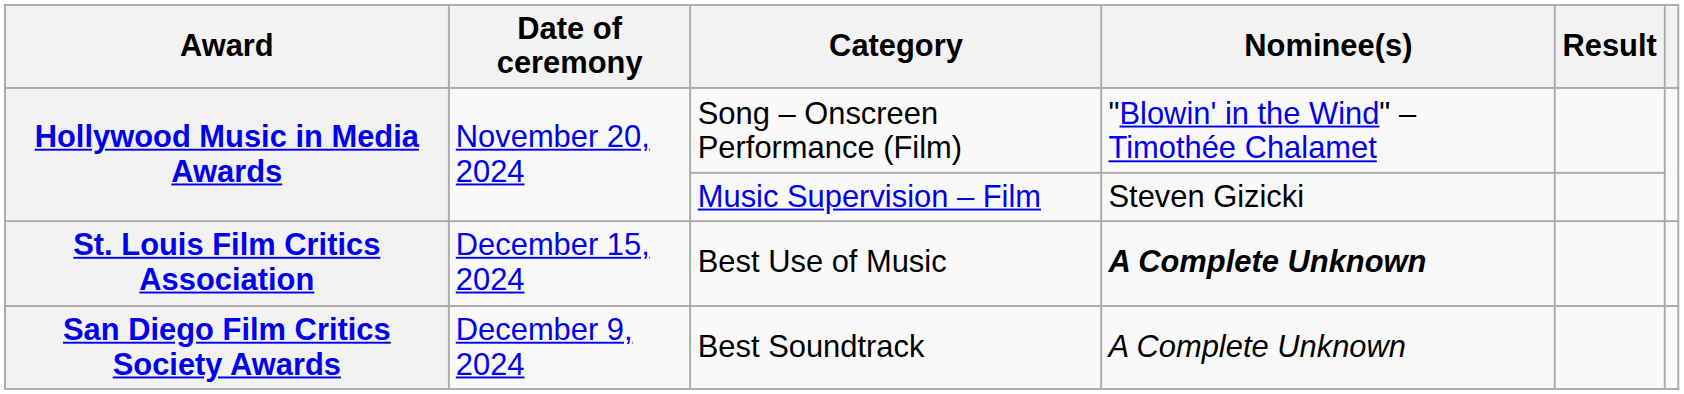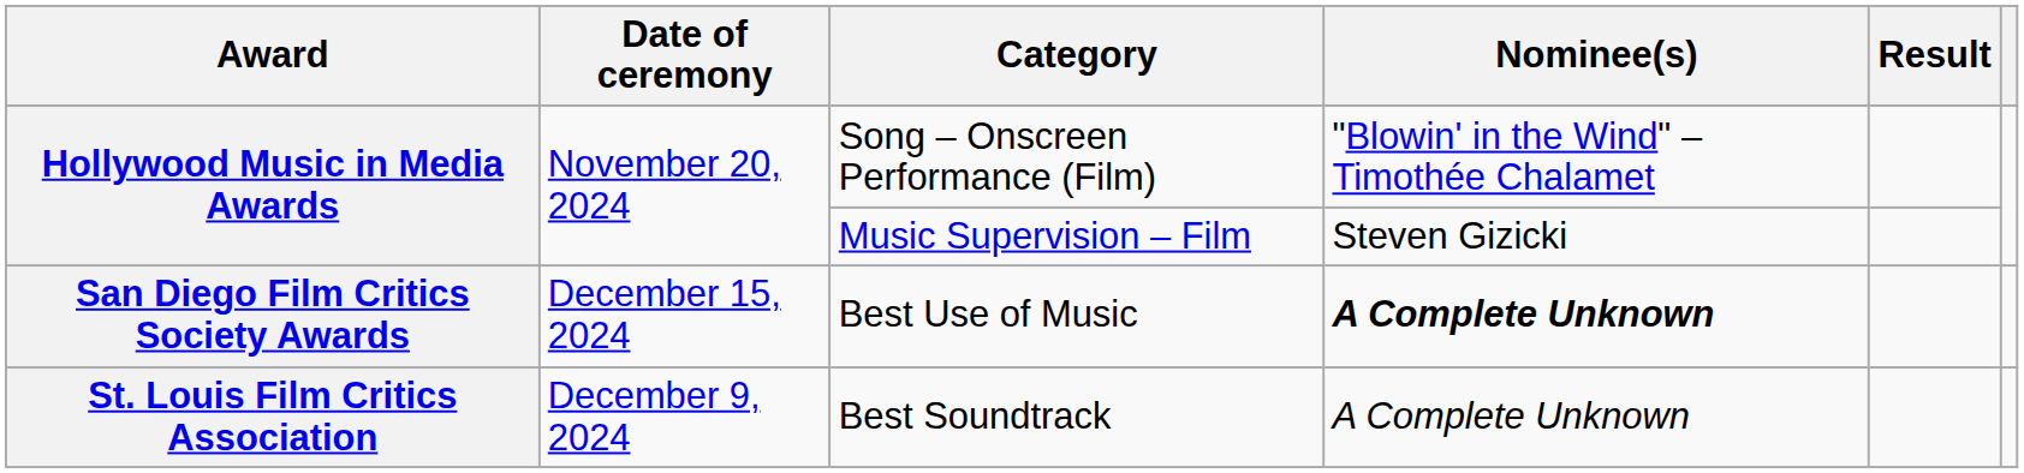Best Use of Music | Award: St. Louis Film Critics Association -> San Diego Film Critics Society Awards
Best Soundtrack | Award: San Diego Film Critics Society Awards -> St. Louis Film Critics Association
